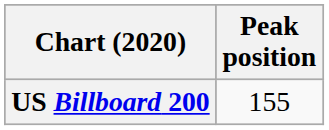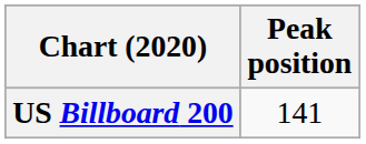US Billboard 200 | Peak position: 155 -> 141
